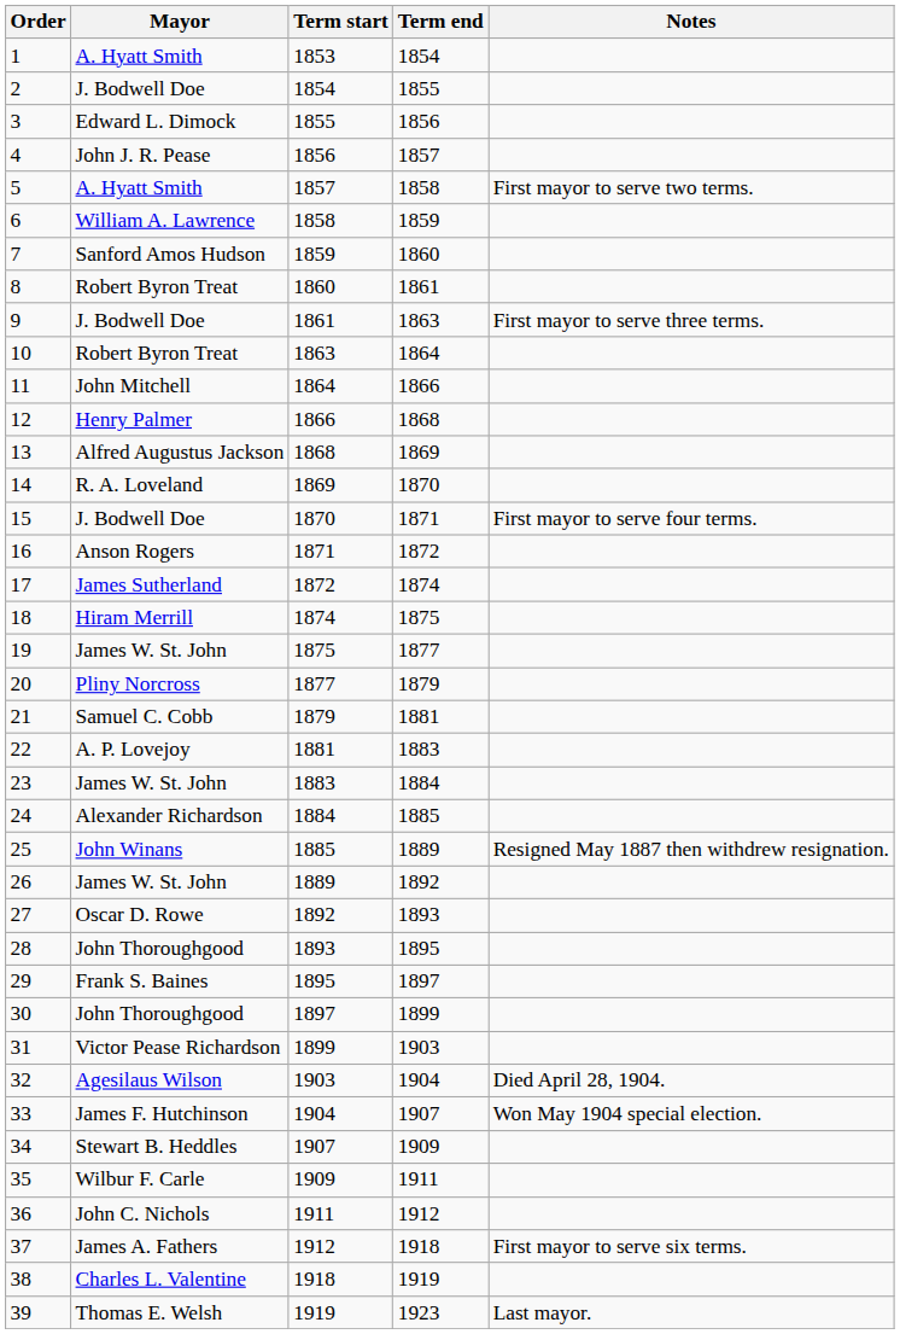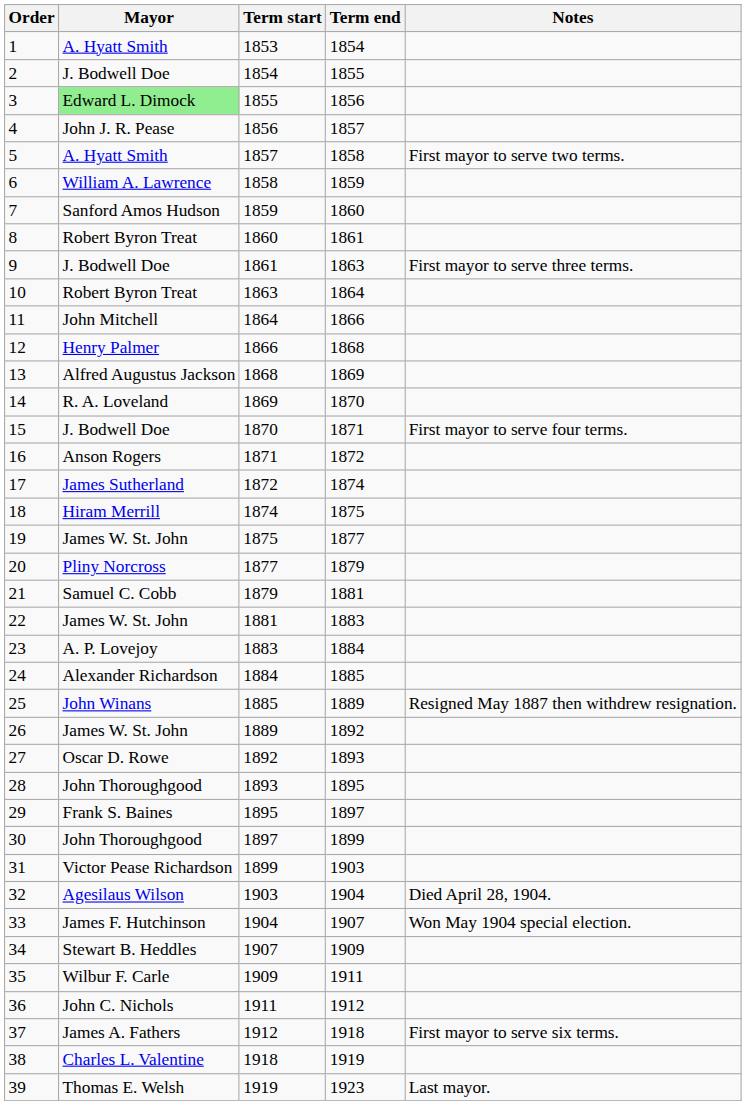3 | Mayor: no background -> lightgreen background
22 | Mayor: A. P. Lovejoy -> James W. St. John
23 | Mayor: James W. St. John -> A. P. Lovejoy
